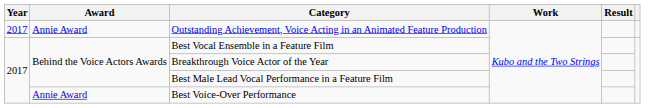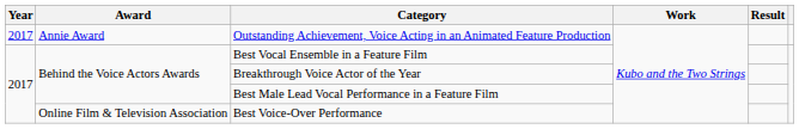Best Voice-Over Performance | Award: Annie Award -> Online Film & Television Association
